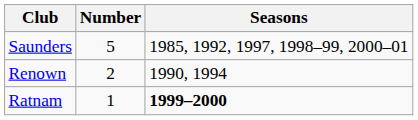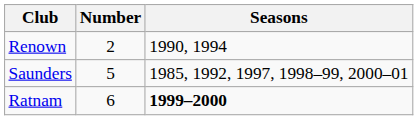rows swapped: Saunders <-> Renown
Ratnam | Number: 1 -> 6
